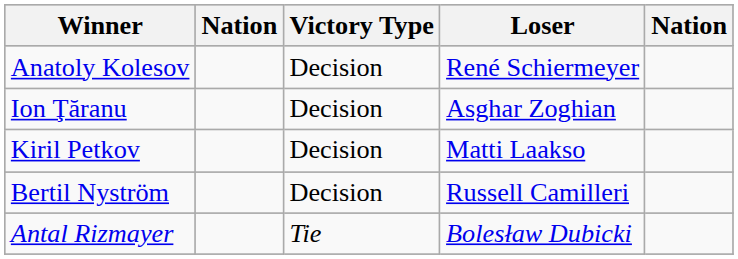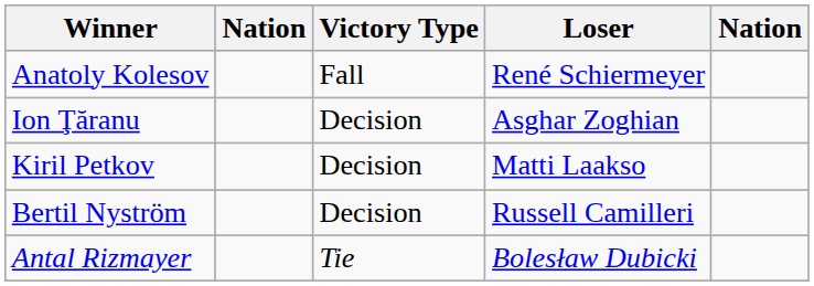Anatoly Kolesov | Victory Type: Decision -> Fall
